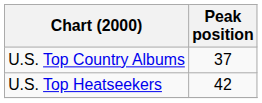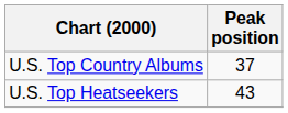U.S. Top Heatseekers | Peak position: 42 -> 43
